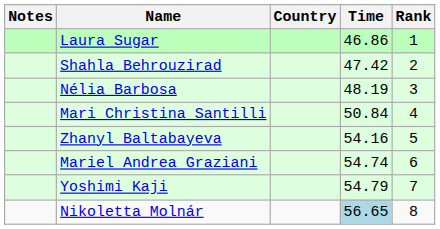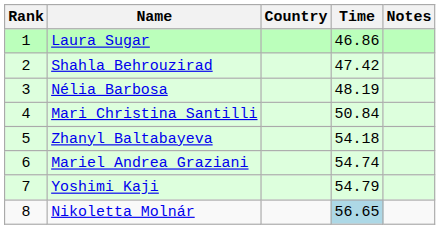columns swapped: Rank <-> Notes
Zhanyl Baltabayeva | Time: 54.16 -> 54.18
